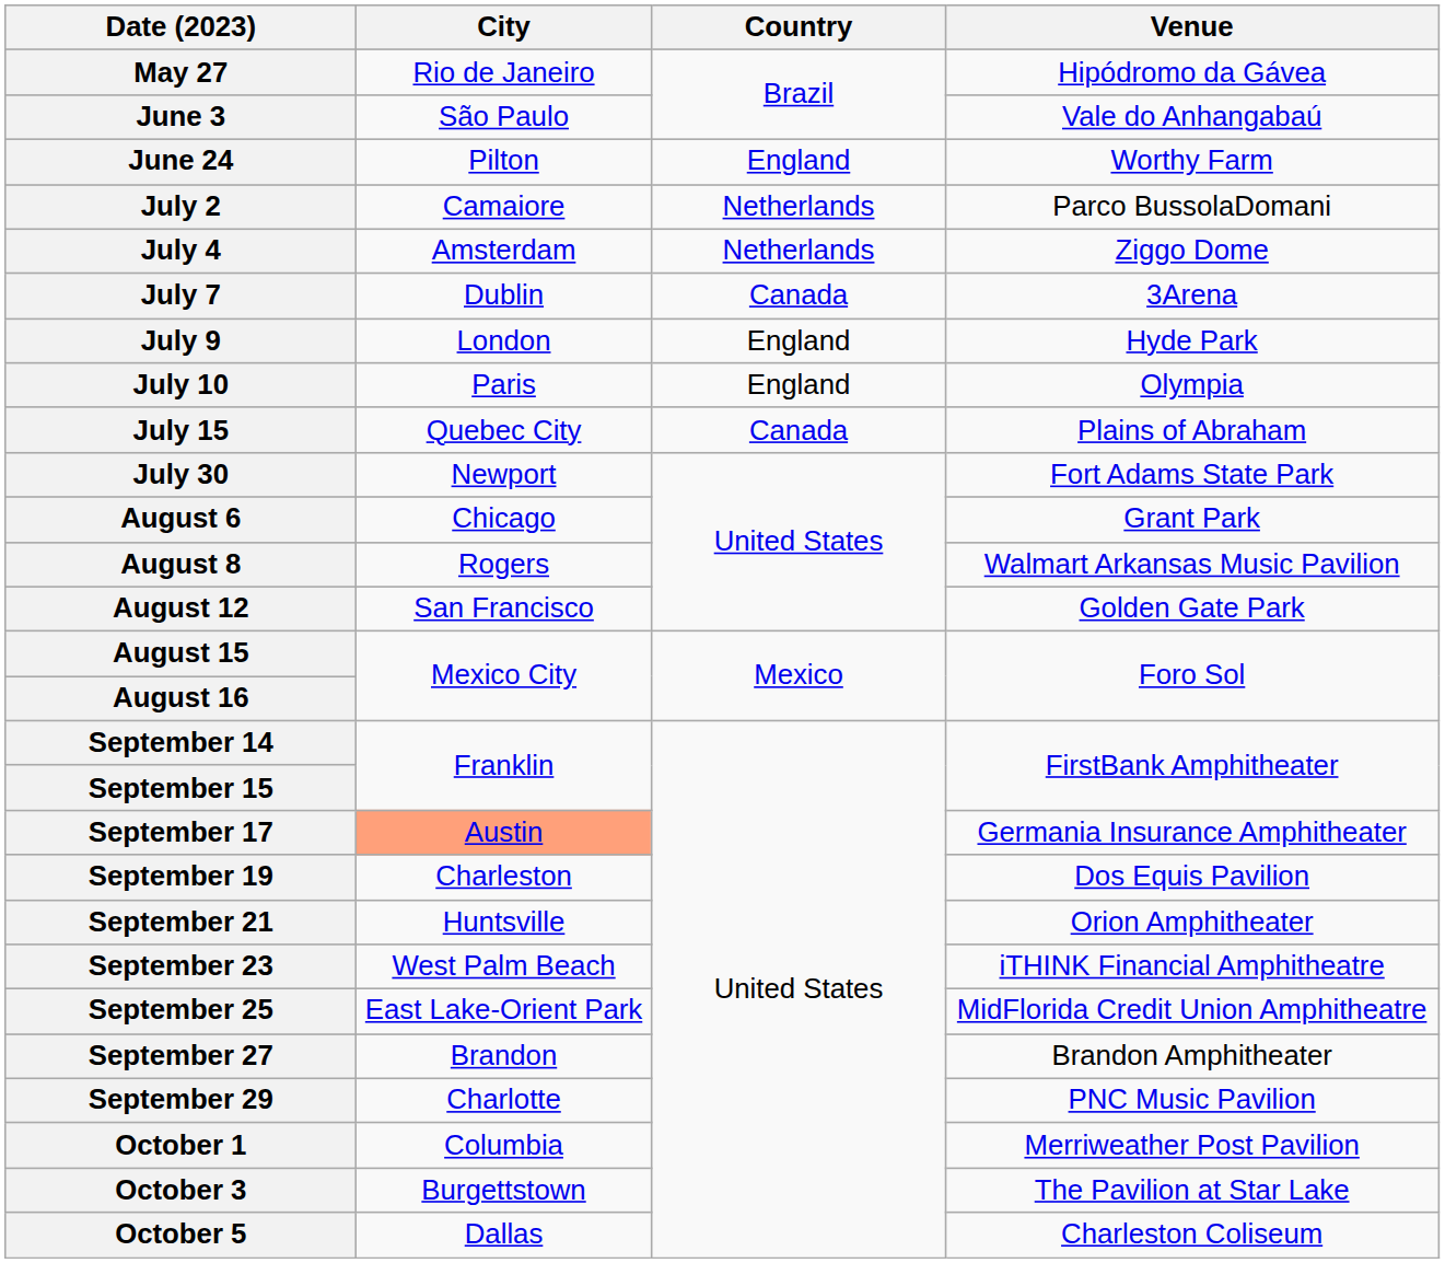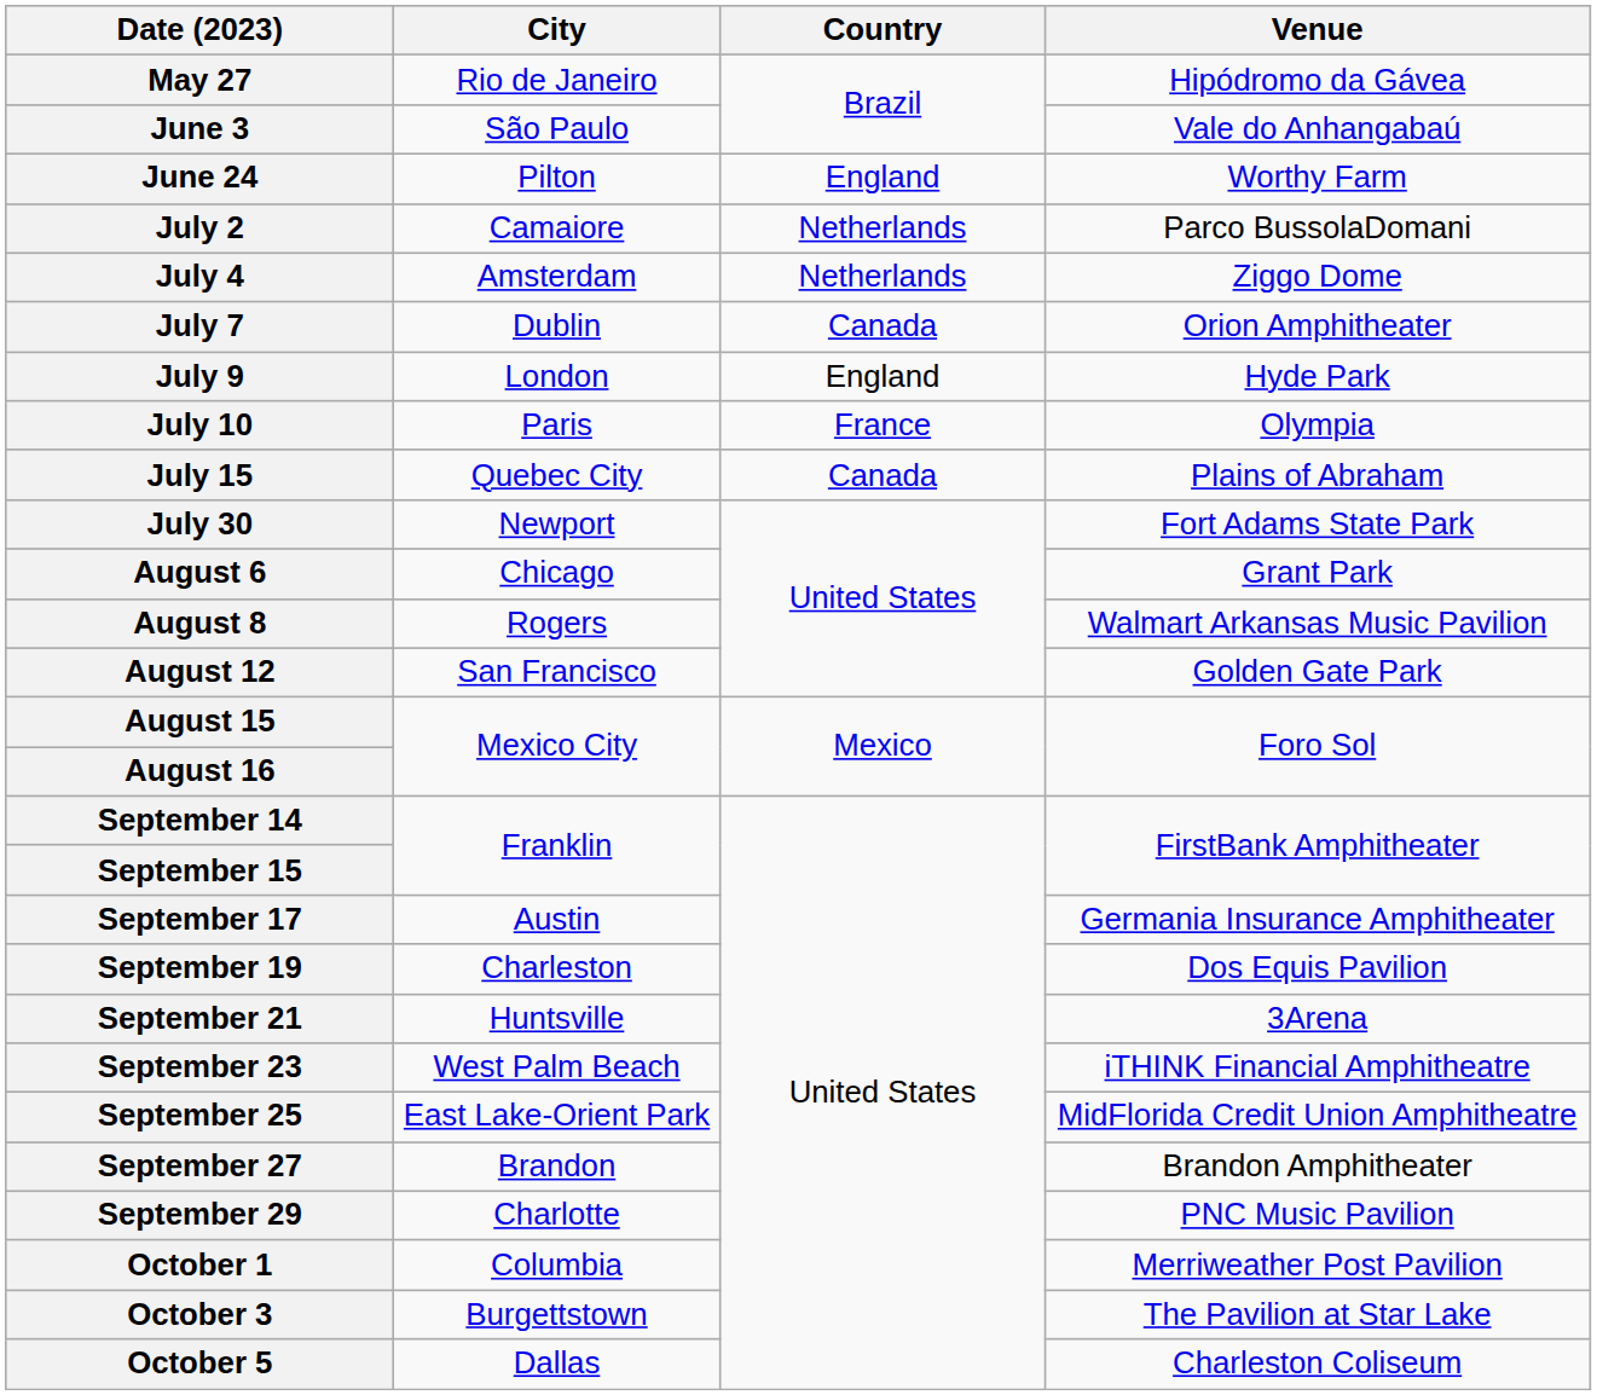July 7 | Venue: 3Arena -> Orion Amphitheater
July 10 | Country: England -> France
September 17 | City: lightsalmon background -> no background
September 21 | Venue: Orion Amphitheater -> 3Arena
